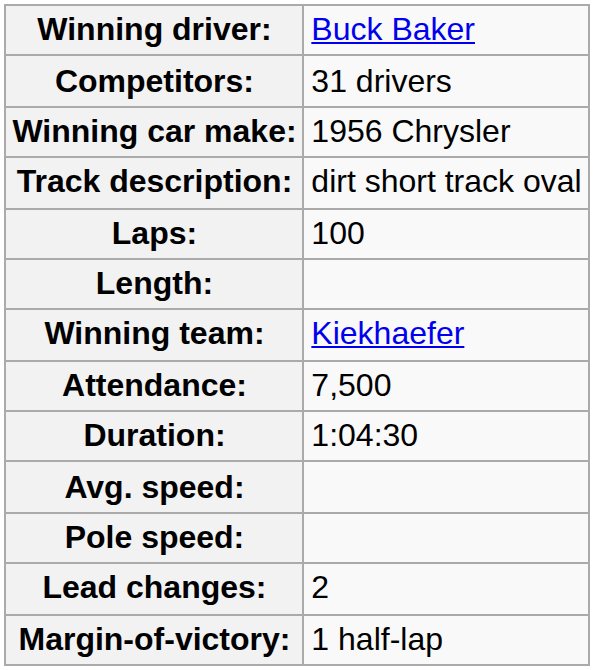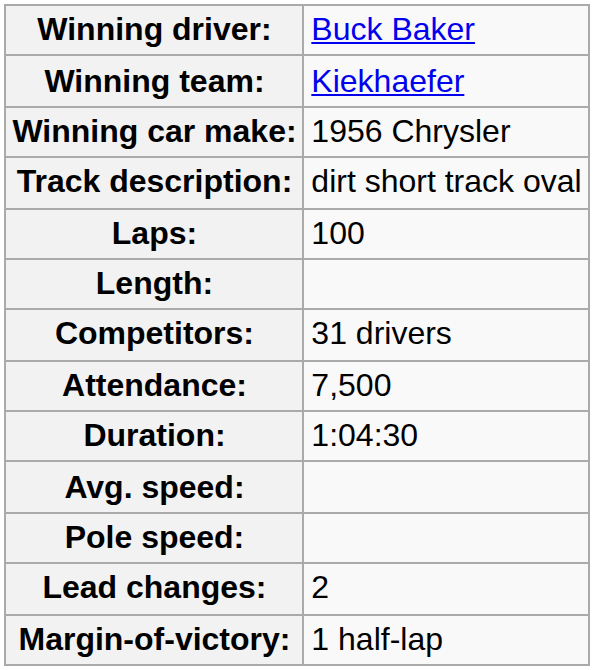rows swapped: Winning team: <-> Competitors:
